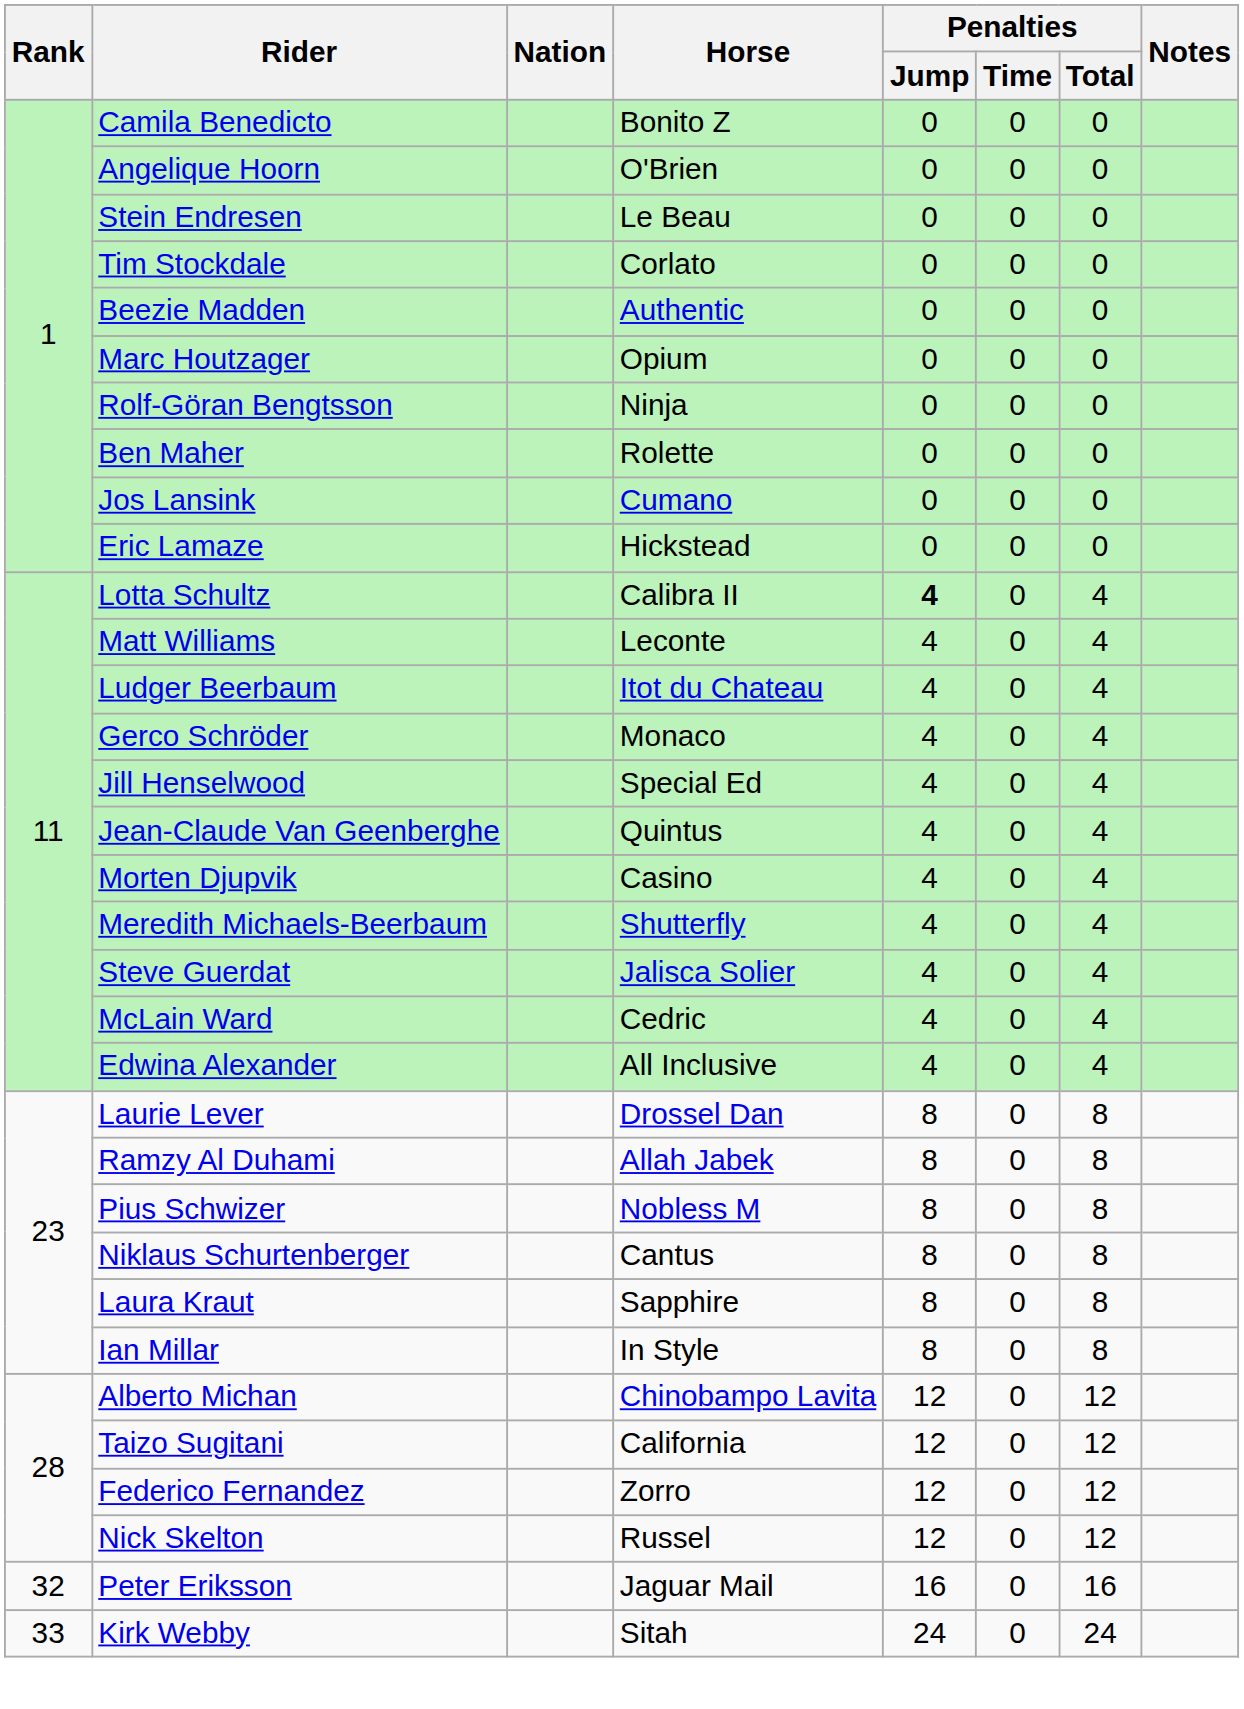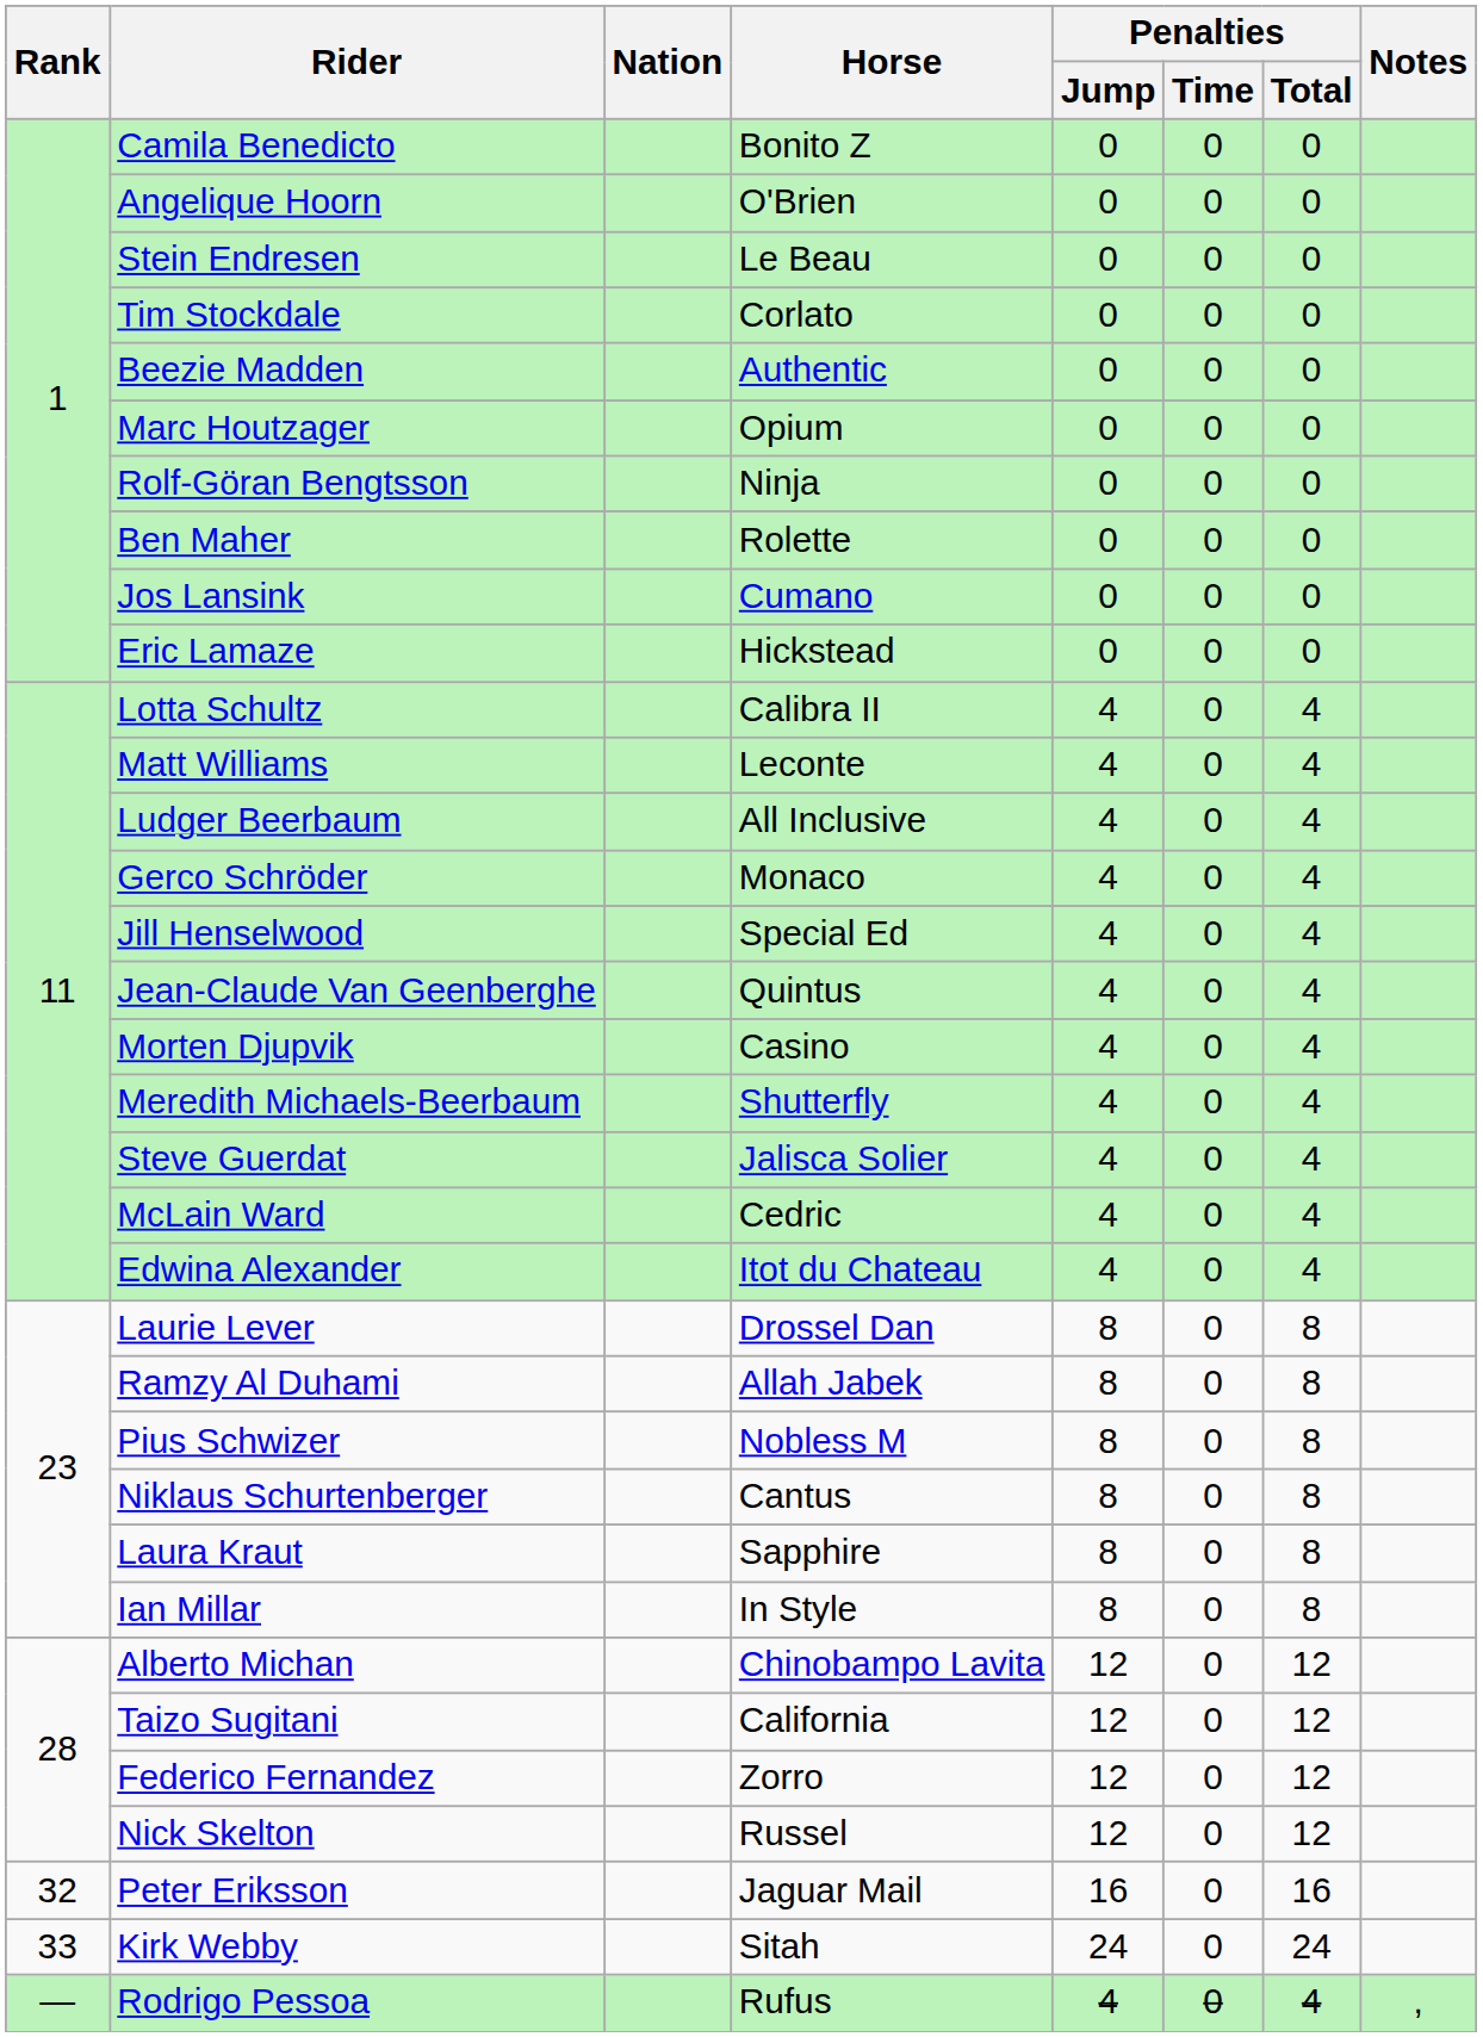Lotta Schultz | Penalties / Jump: bold -> normal
Ludger Beerbaum | Horse: Itot du Chateau -> All Inclusive
Edwina Alexander | Horse: All Inclusive -> Itot du Chateau
+ row: — | Rodrigo Pessoa | Rufus | 4 | 0 | 4 | ,
